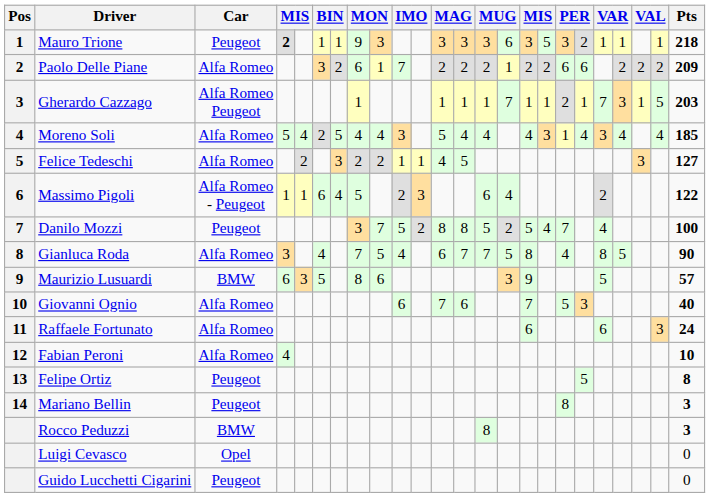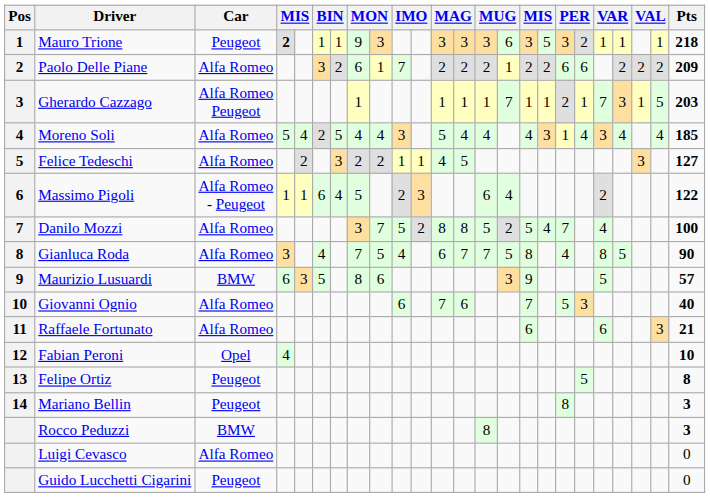Danilo Mozzi | Car: Peugeot -> Alfa Romeo
Raffaele Fortunato | Pts: 24 -> 21
Fabian Peroni | Car: Alfa Romeo -> Opel
Luigi Cevasco | Car: Opel -> Alfa Romeo
